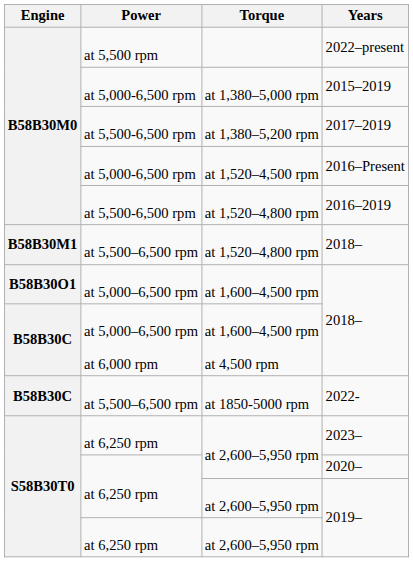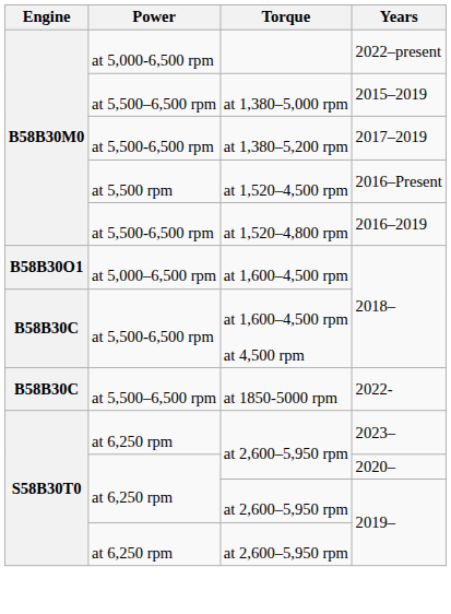2022–present | Power: at 5,500 rpm -> at 5,000-6,500 rpm
2015–2019 | Power: at 5,000-6,500 rpm -> at 5,500–6,500 rpm
2016–Present | Power: at 5,000-6,500 rpm -> at 5,500 rpm
- row: B58B30M1 | at 5,500–6,500 rpm | at 1,520–4,800 rpm | 2018–
at 1,600–4,500 rpm at 4,500 rpm / 2018– | Power: at 5,000–6,500 rpm at 6,000 rpm -> at 5,500-6,500 rpm
